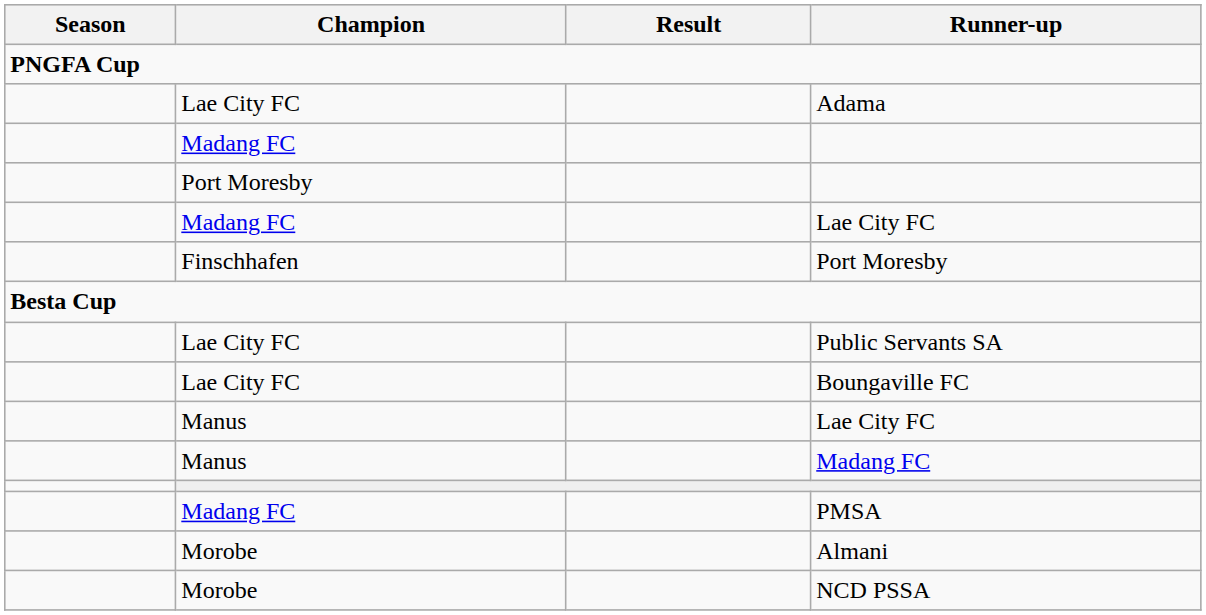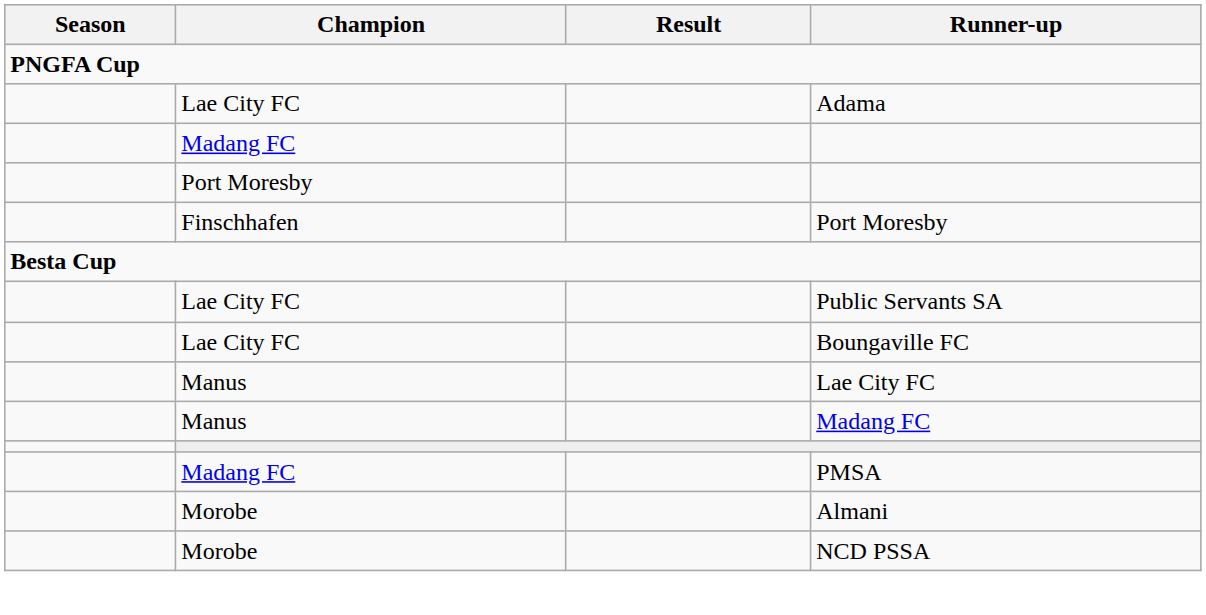- row: Madang FC | Lae City FC
